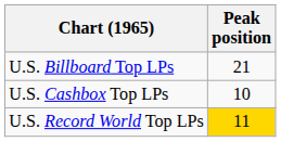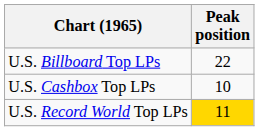U.S. Billboard Top LPs | Peak position: 21 -> 22
